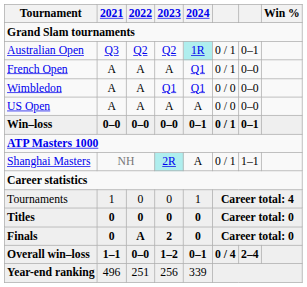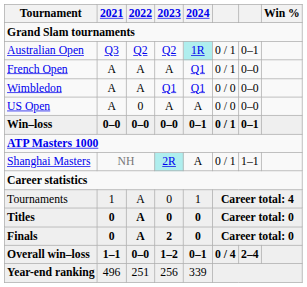US Open | 2022: A -> 0
Tournaments | 2022: 0 -> A
Titles | 2022: 0 -> A
